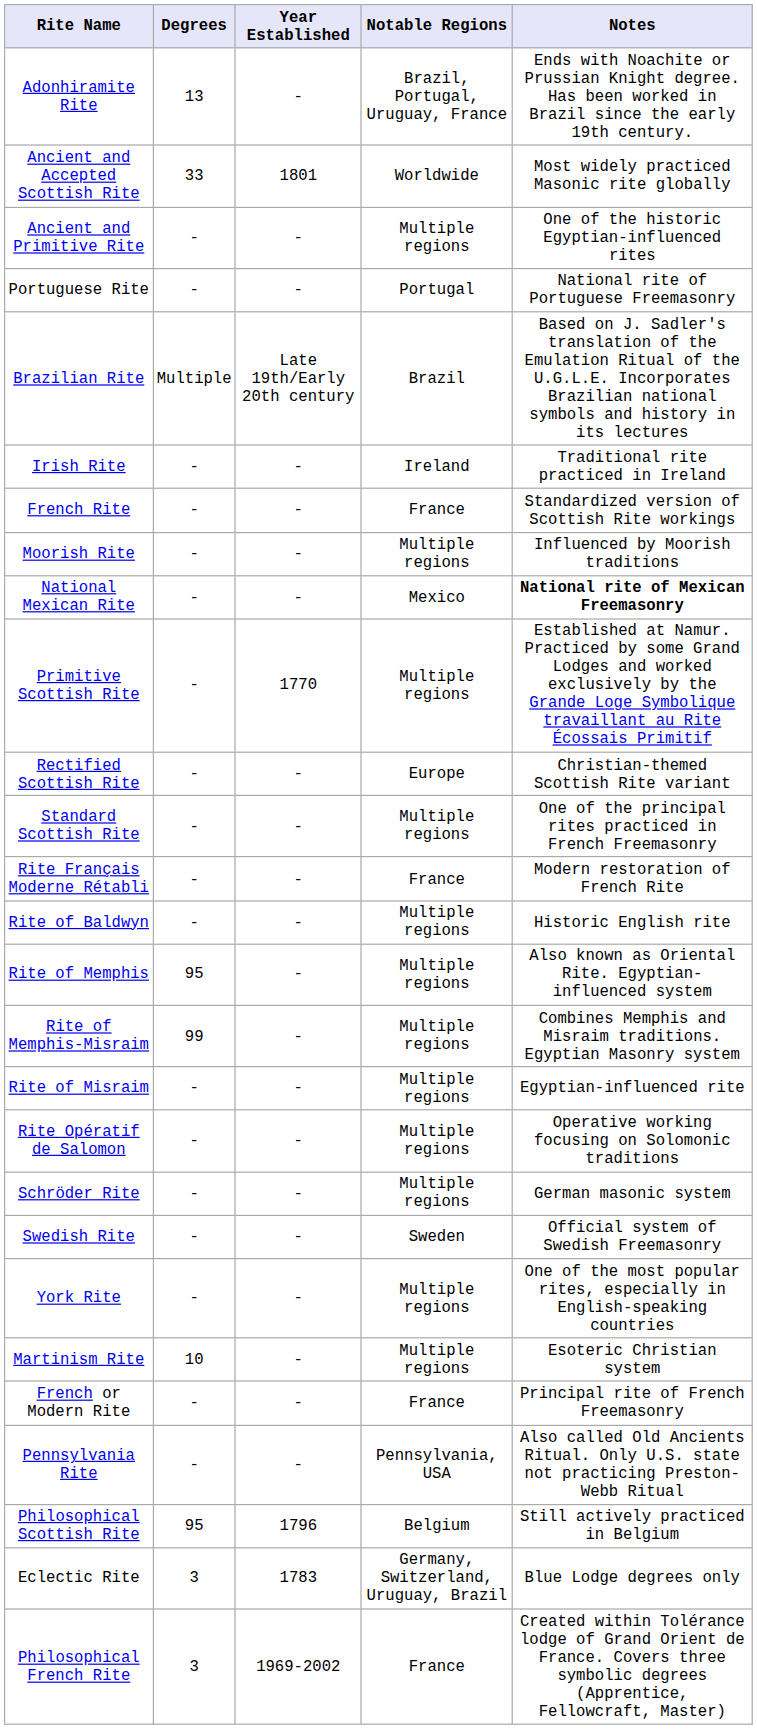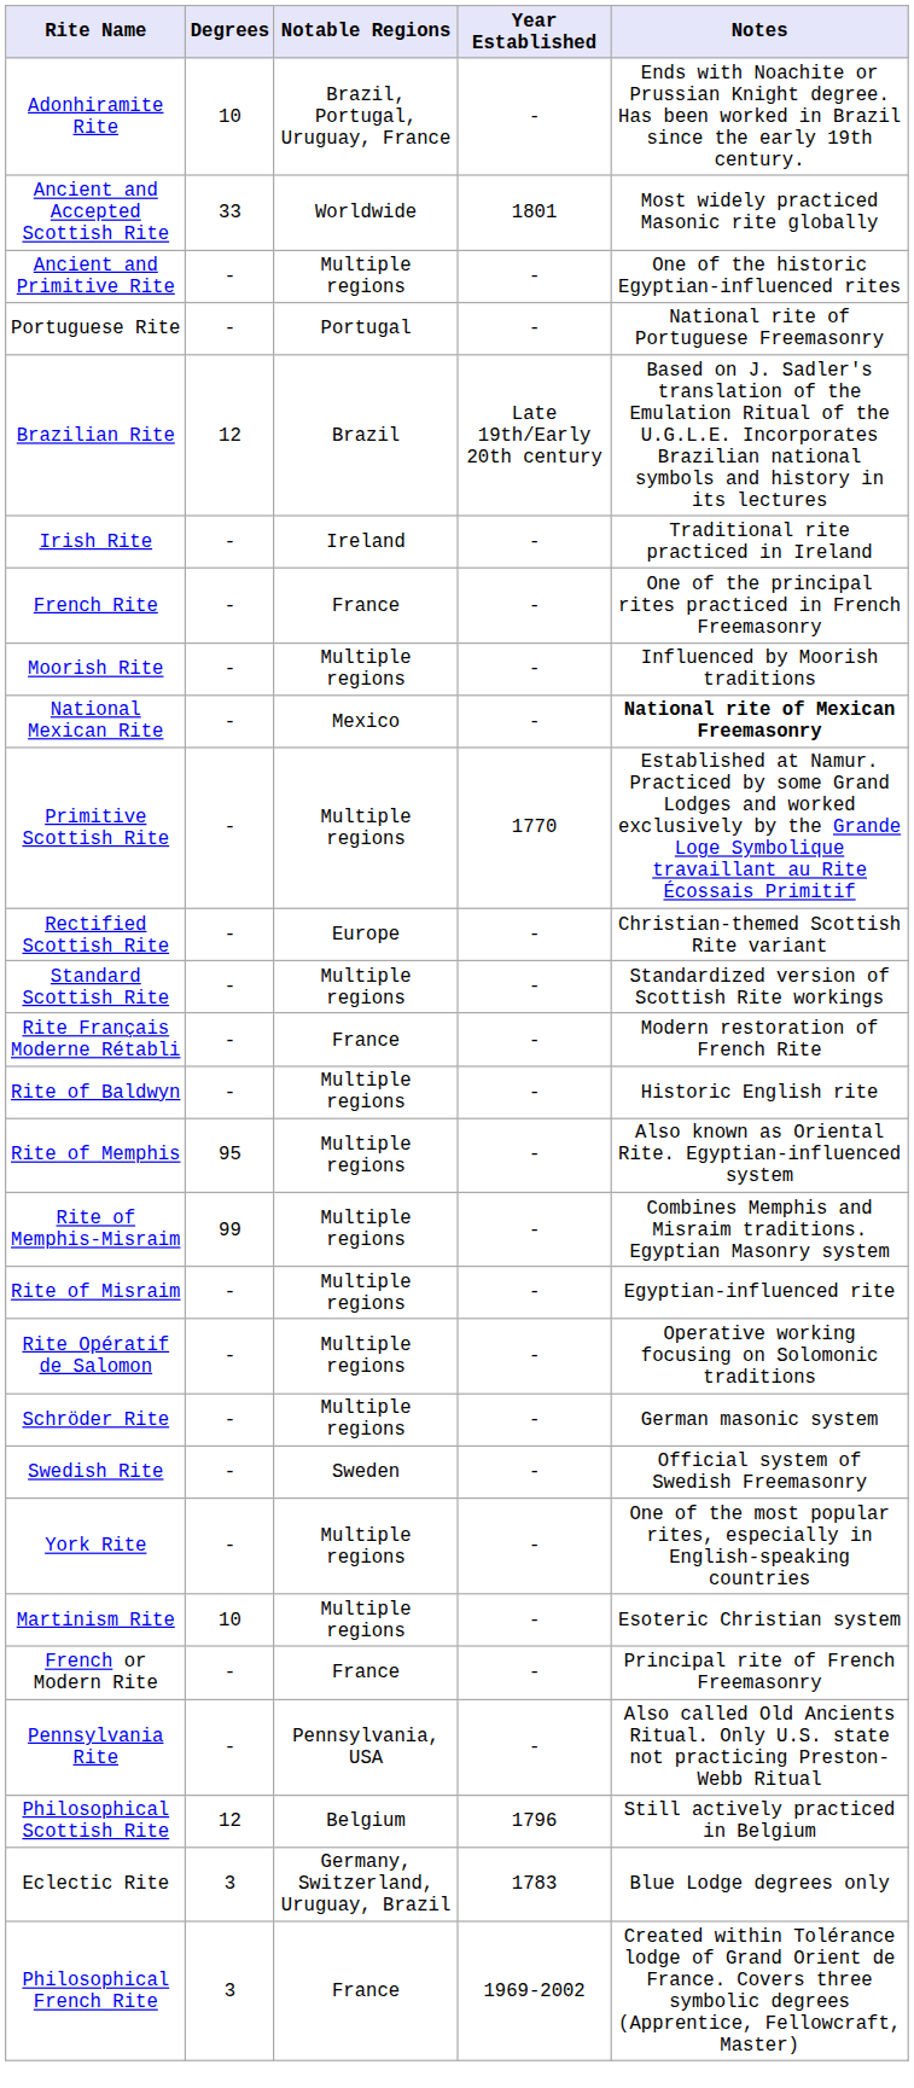columns swapped: Notable Regions <-> Year Established
Adonhiramite Rite | Degrees: 13 -> 10
Brazilian Rite | Degrees: Multiple -> 12
French Rite | Notes: Standardized version of Scottish Rite workings -> One of the principal rites practiced in French Freemasonry
Standard Scottish Rite | Notes: One of the principal rites practiced in French Freemasonry -> Standardized version of Scottish Rite workings
Philosophical Scottish Rite | Degrees: 95 -> 12
